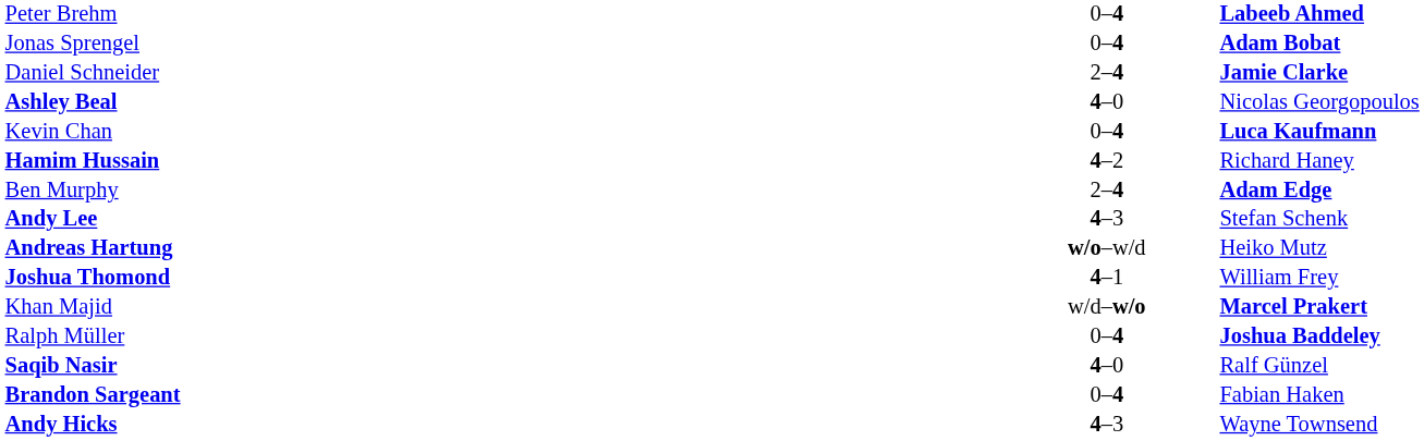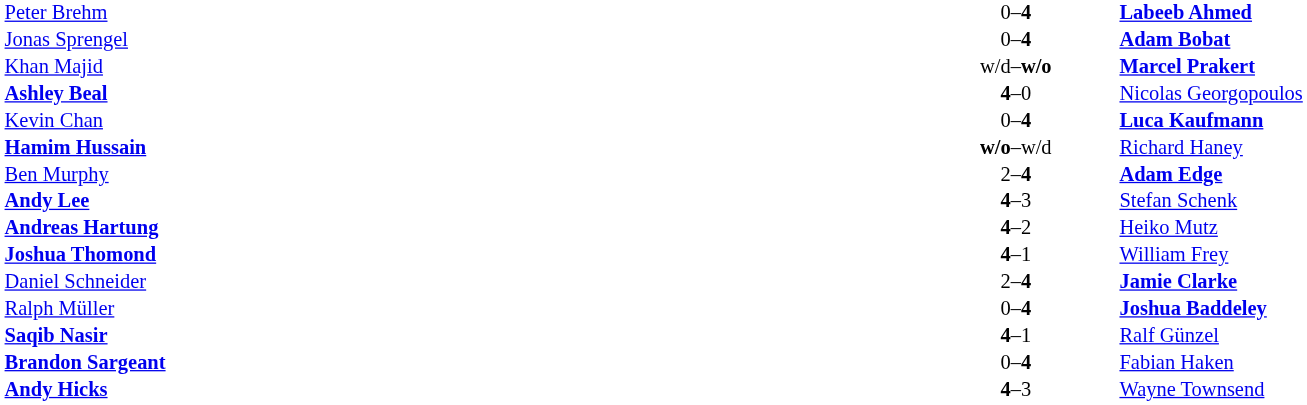rows swapped: Khan Majid <-> Daniel Schneider
Hamim Hussain | column 2: 4–2 -> w/o–w/d
Andreas Hartung | column 2: w/o–w/d -> 4–2
Saqib Nasir | column 2: 4–0 -> 4–1
